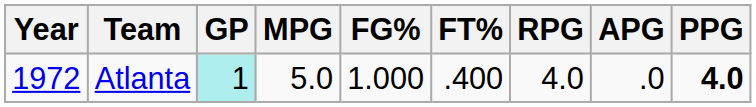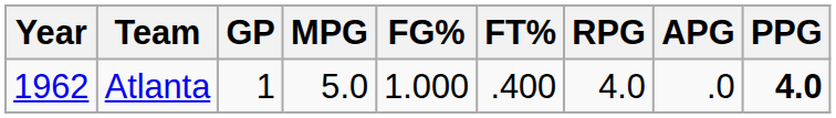Atlanta | Year: 1972 -> 1962
Atlanta | GP: paleturquoise background -> no background
